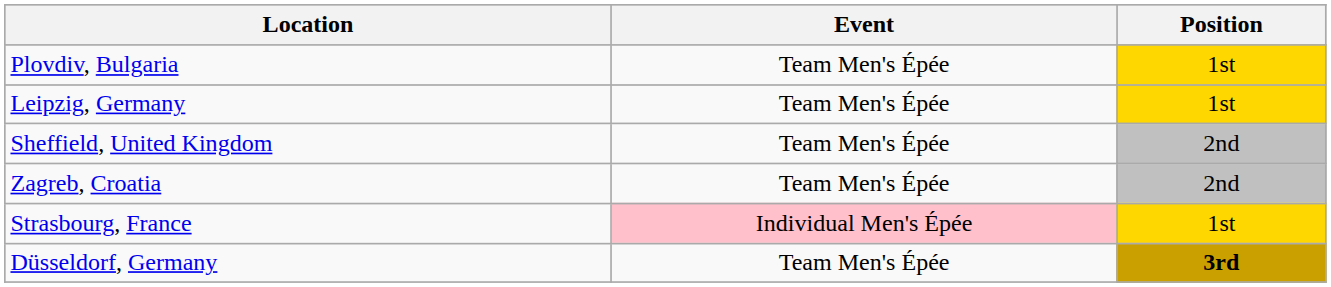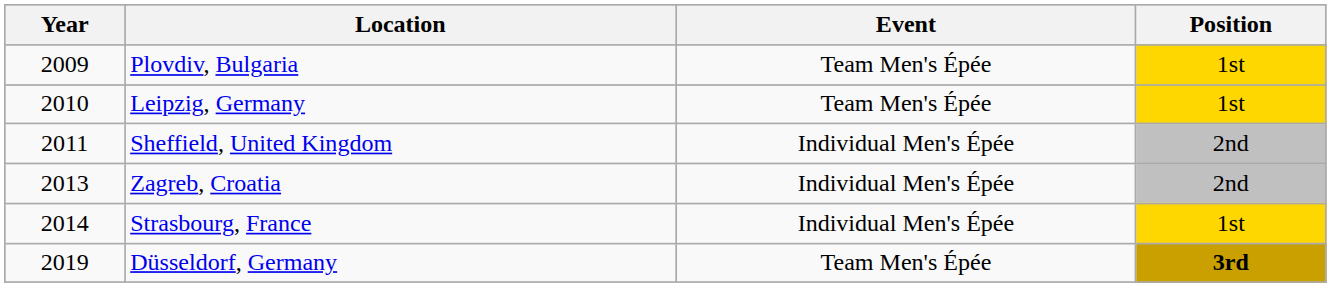+ column: Year | 2009 | 2010 | 2011 | 2013 | 2014 | 2019
Sheffield, United Kingdom | Event: Team Men's Épée -> Individual Men's Épée
Zagreb, Croatia | Event: Team Men's Épée -> Individual Men's Épée
Strasbourg, France | Event: pink background -> no background
